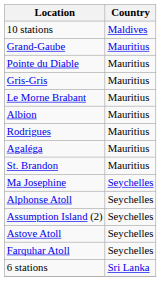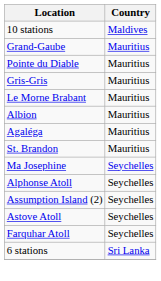- row: Rodrigues | Mauritius
